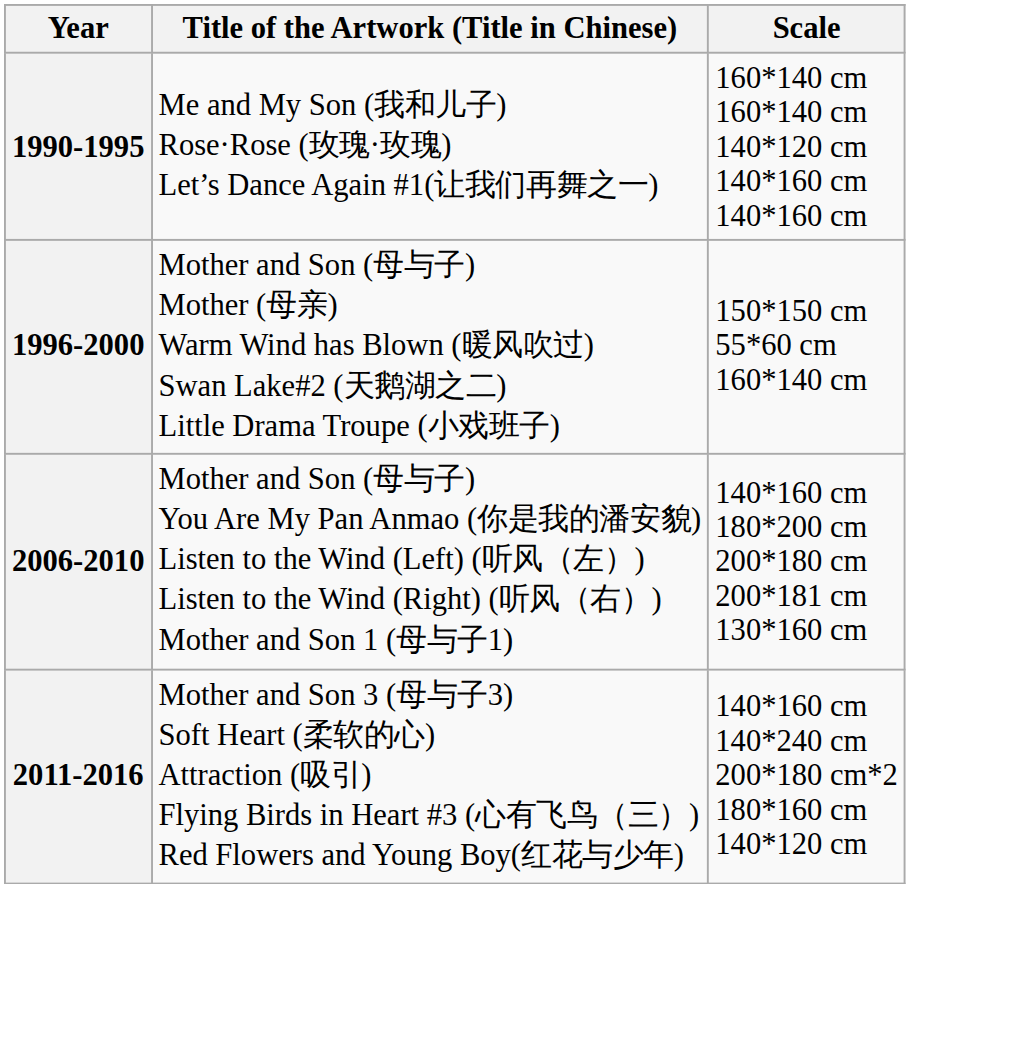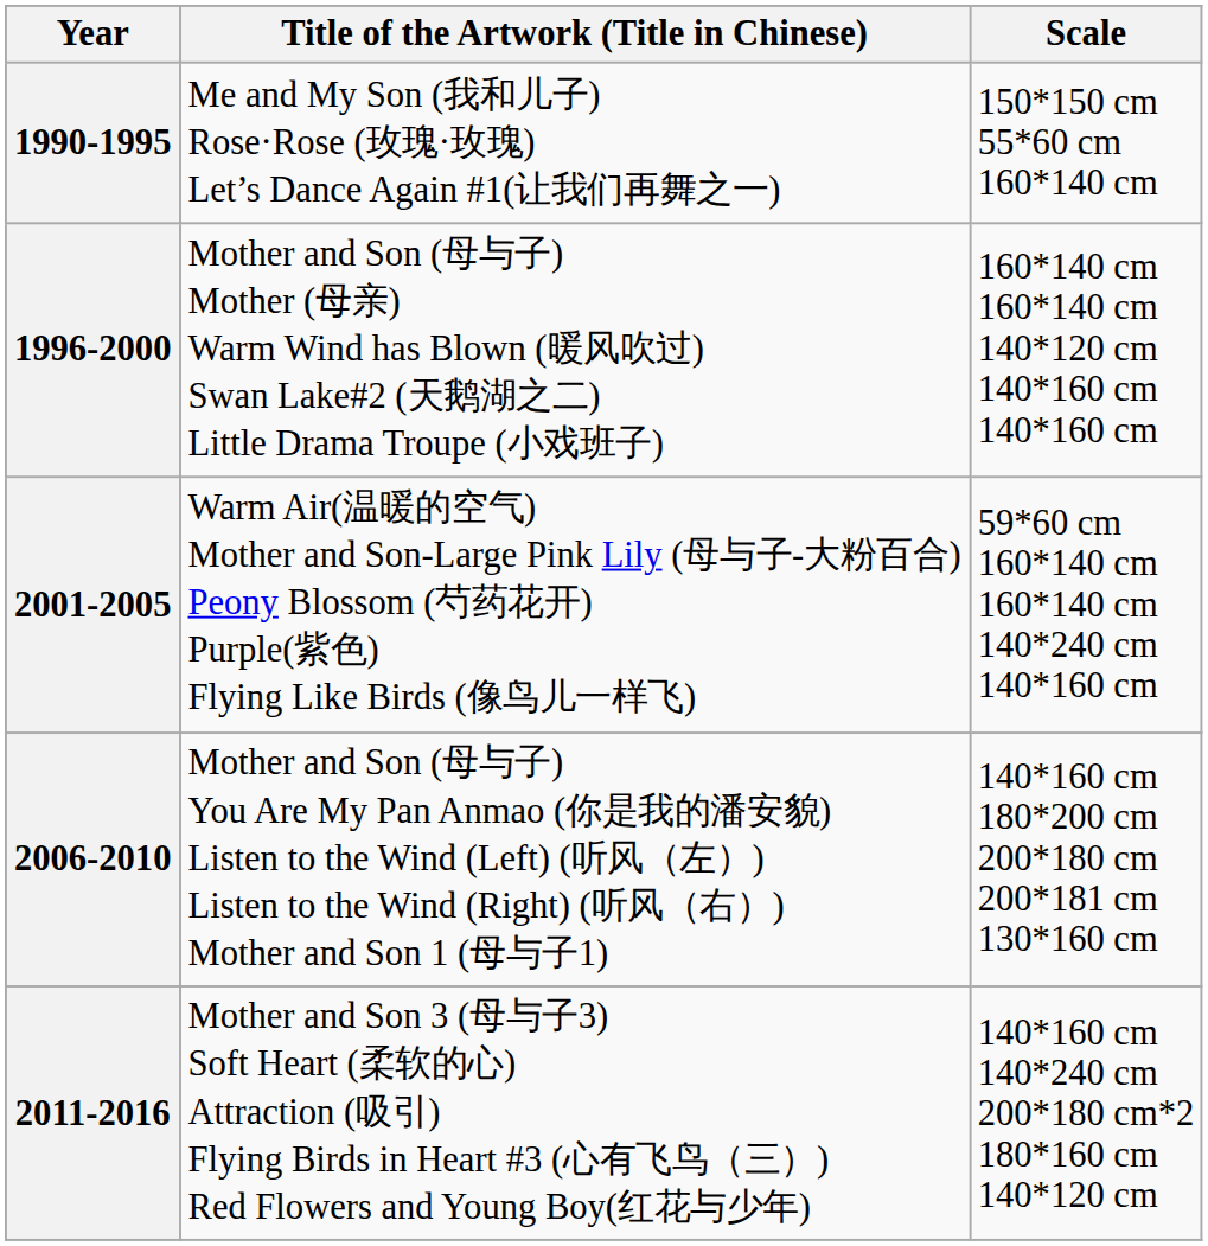1990-1995 | Scale: 160*140 cm 160*140 cm 140*120 cm 140*160 cm 140*160 cm -> 150*150 cm 55*60 cm 160*140 cm
1996-2000 | Scale: 150*150 cm 55*60 cm 160*140 cm -> 160*140 cm 160*140 cm 140*120 cm 140*160 cm 140*160 cm
+ row: 2001-2005 | Warm Air(温暖的空气) Mother and Son-Large Pink Lily (母与子-大粉百合) Peony Blossom (芍药花开) Purple(紫色) Flying Like Birds (像鸟儿一样飞) | 59*60 cm 160*140 cm 160*140 cm 140*240 cm 140*160 cm
